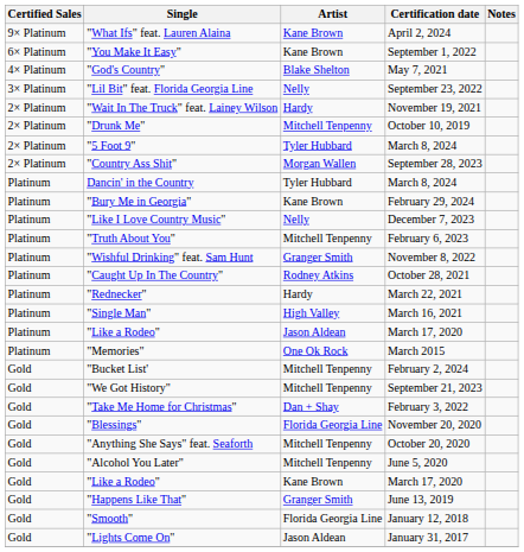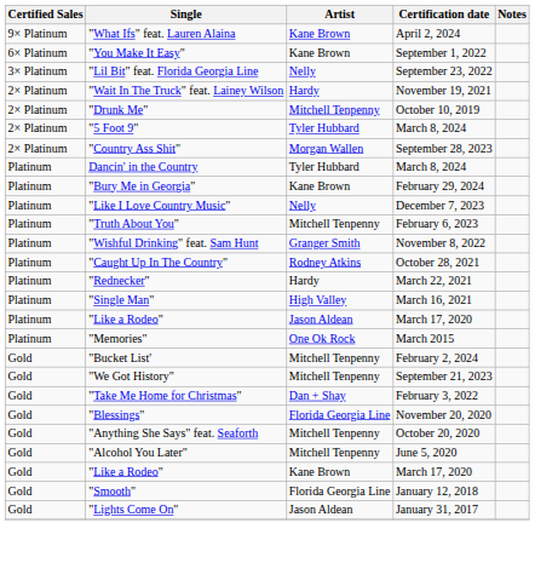- row: 4× Platinum | "God's Country" | Blake Shelton | May 7, 2021
- row: Gold | "Happens Like That" | Granger Smith | June 13, 2019
